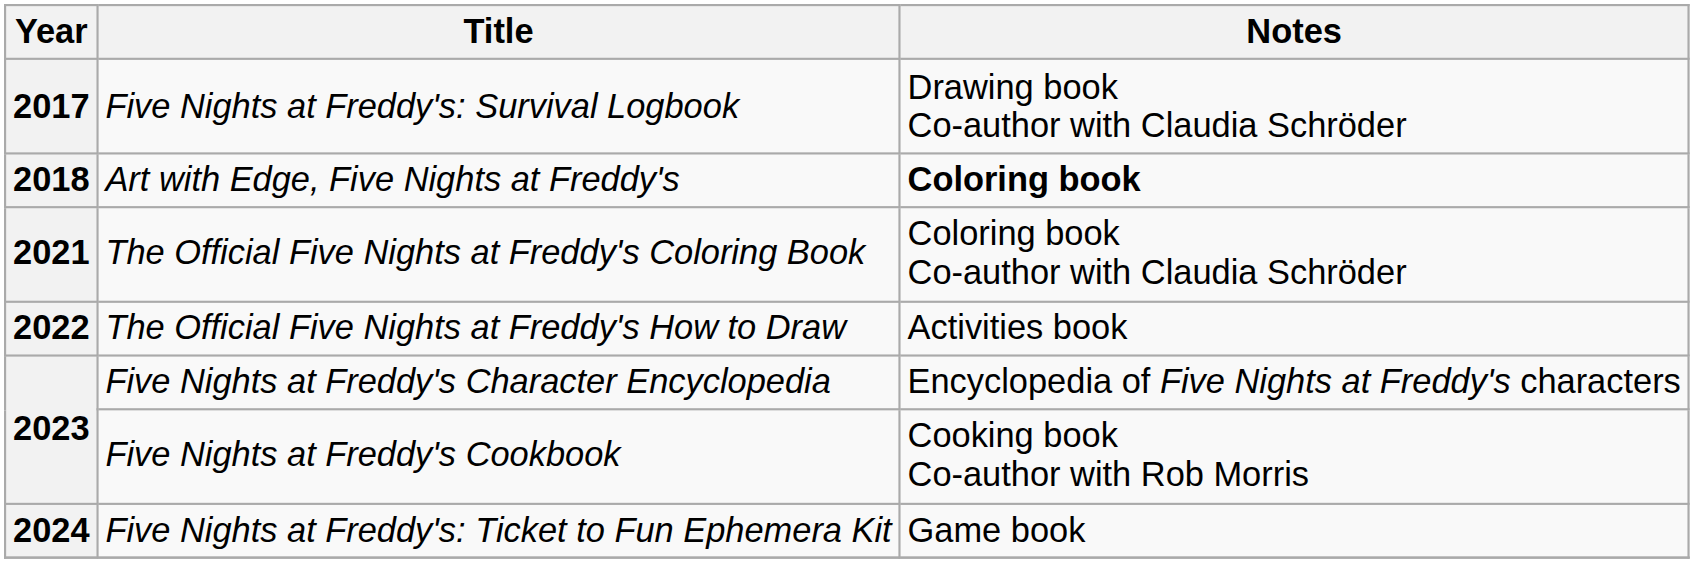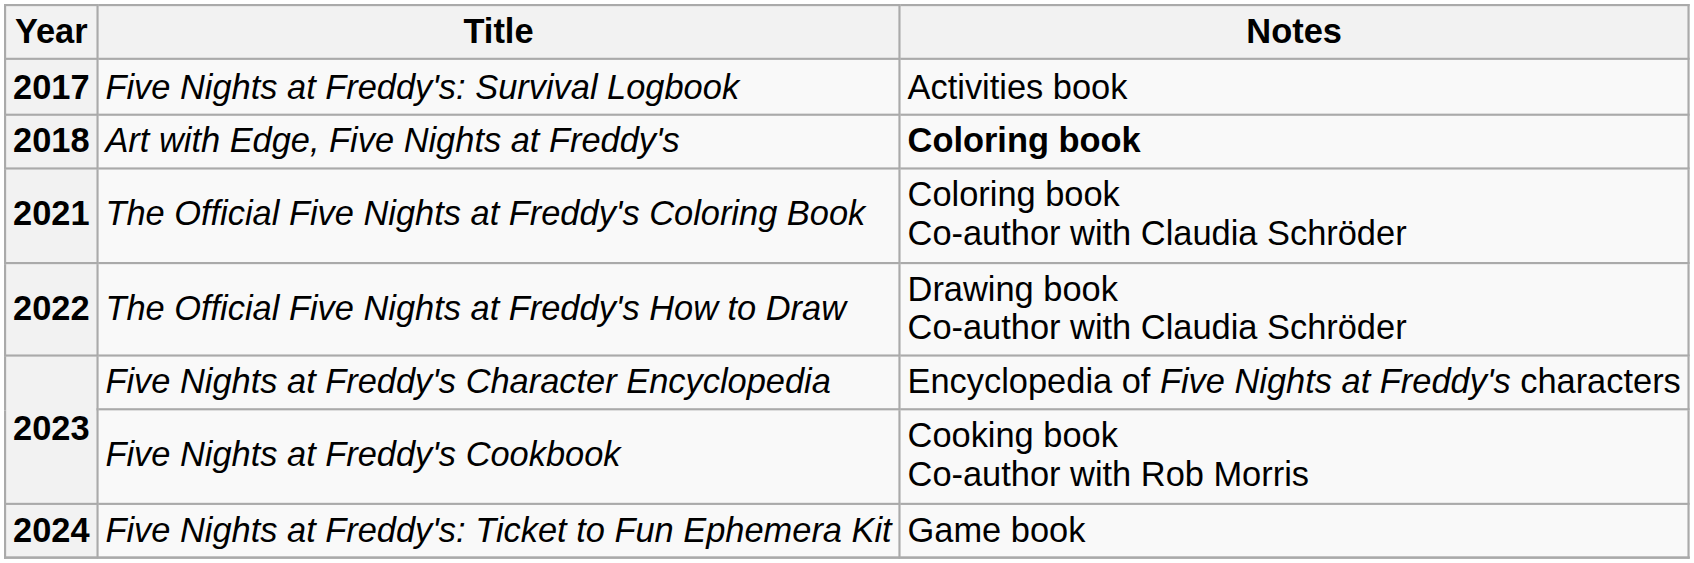Five Nights at Freddy's: Survival Logbook | Notes: Drawing book Co-author with Claudia Schröder -> Activities book
The Official Five Nights at Freddy's How to Draw | Notes: Activities book -> Drawing book Co-author with Claudia Schröder
